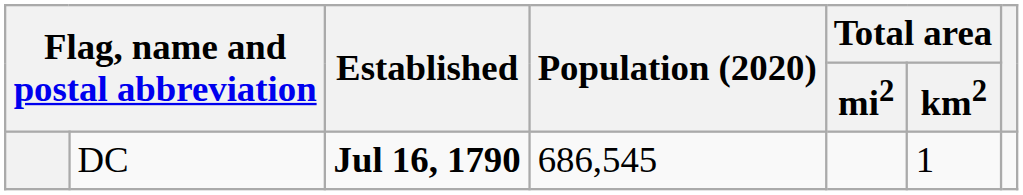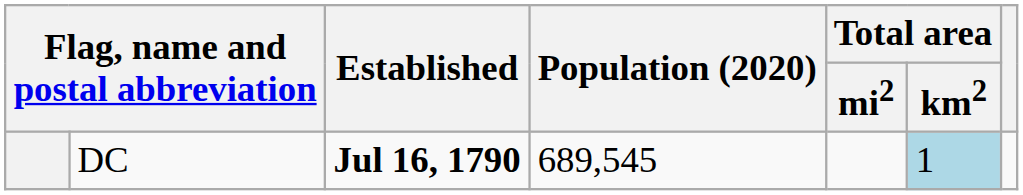DC | Population (2020): 686,545 -> 689,545
DC | Total area / km2: no background -> lightblue background
